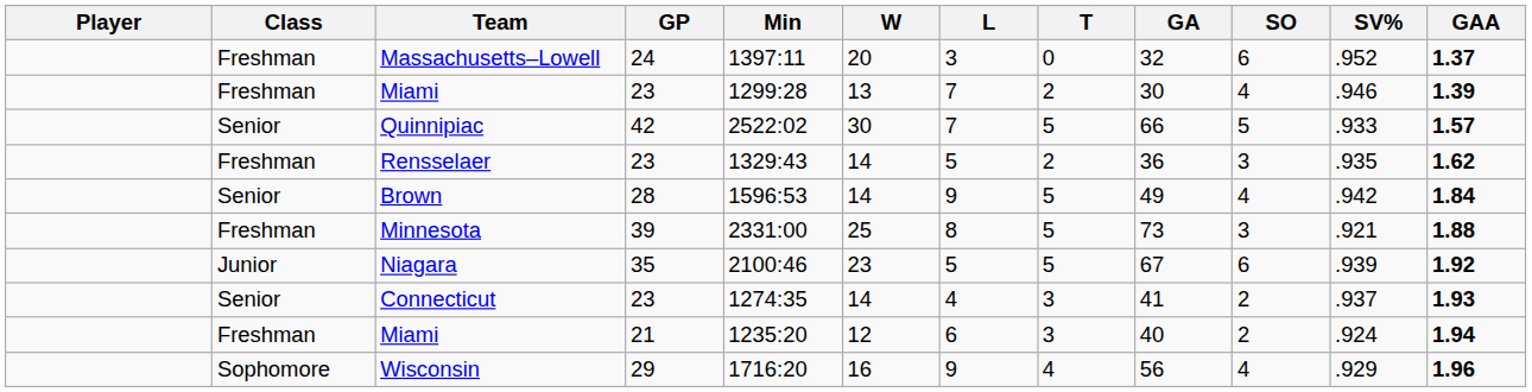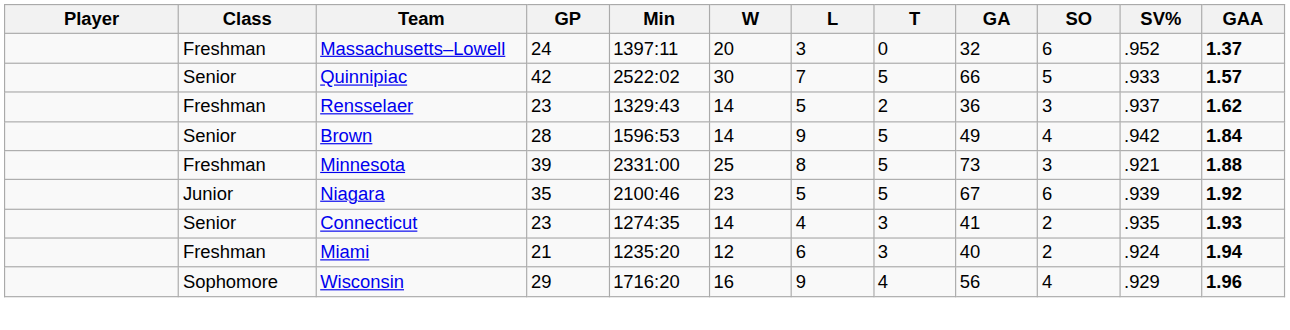- row: Freshman | Miami | 23 | 1299:28 | 13 | 7 | 2 | 30 | 4 | .946 | 1.39
Rensselaer | SV%: .935 -> .937
Connecticut | SV%: .937 -> .935
